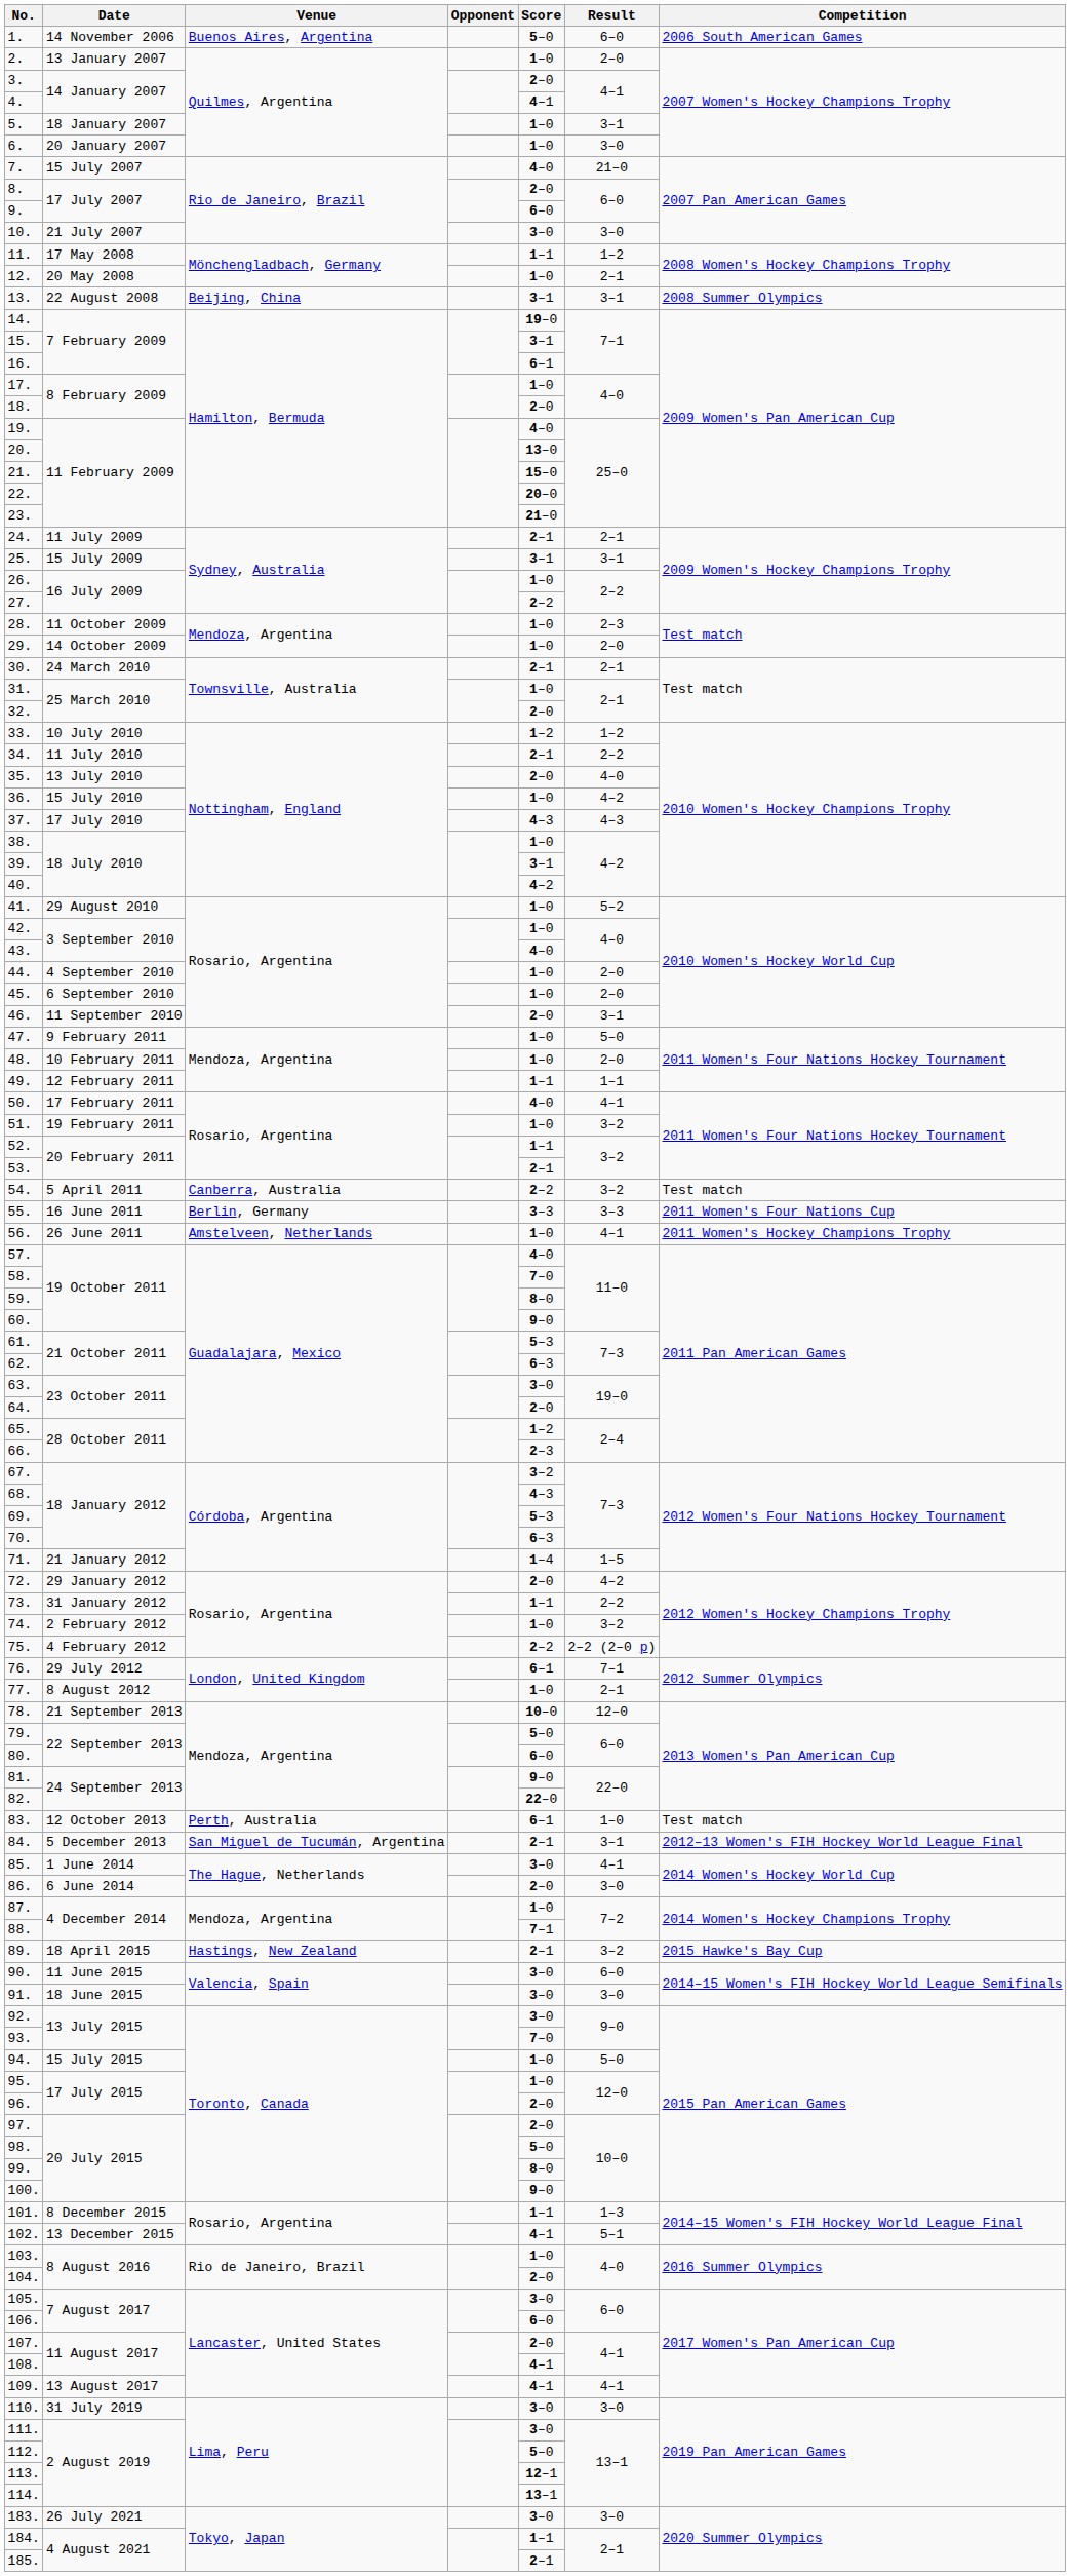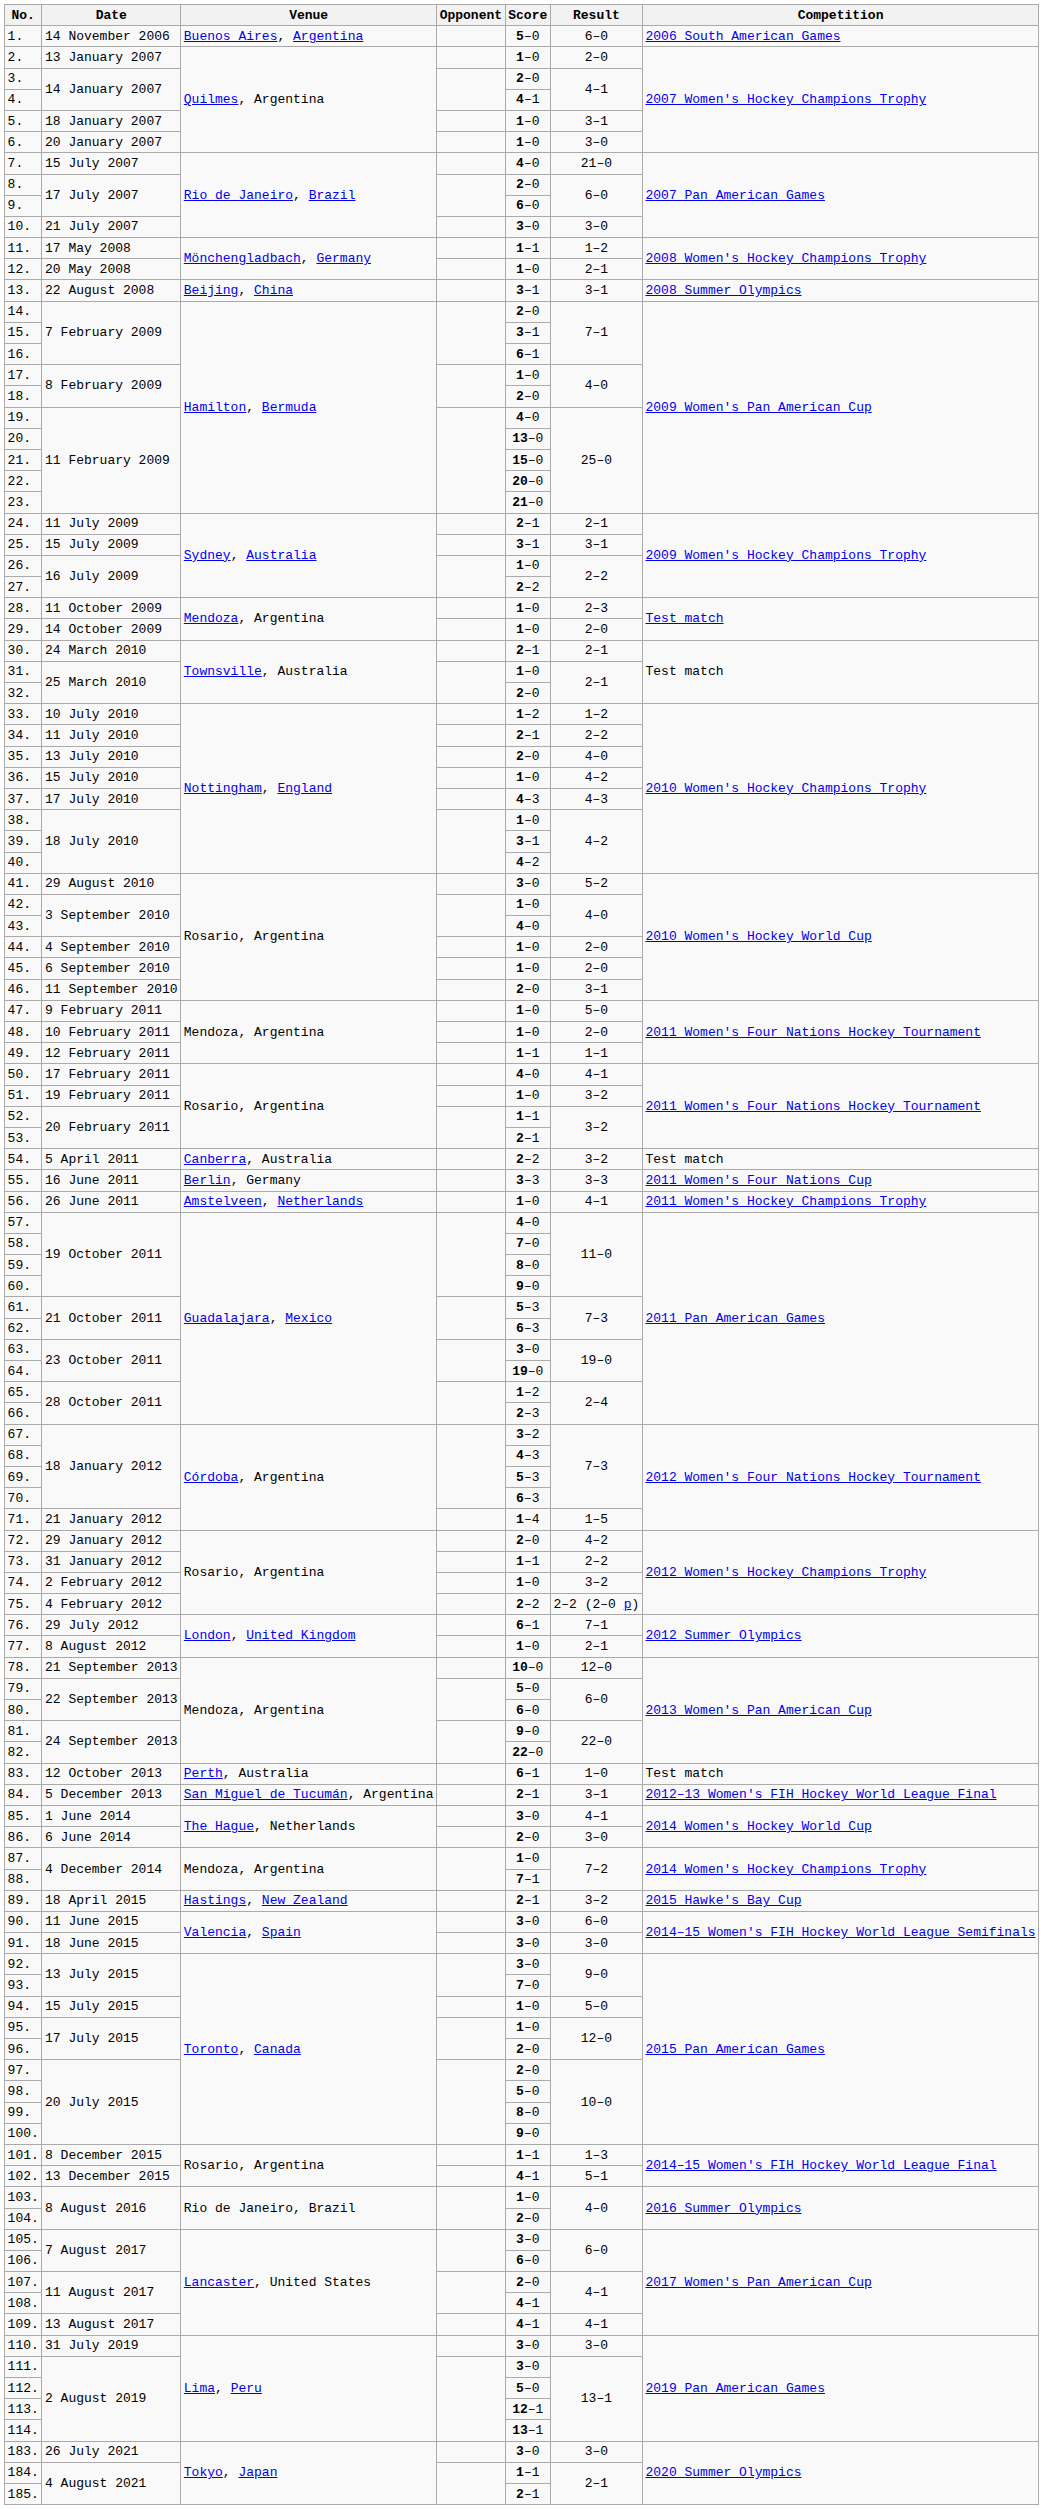14. | Score: 19–0 -> 2–0
41. | Score: 1–0 -> 3–0
64. | Score: 2–0 -> 19–0
